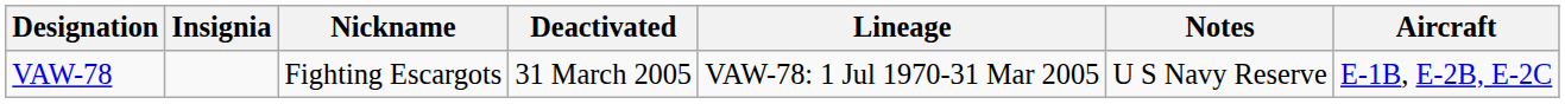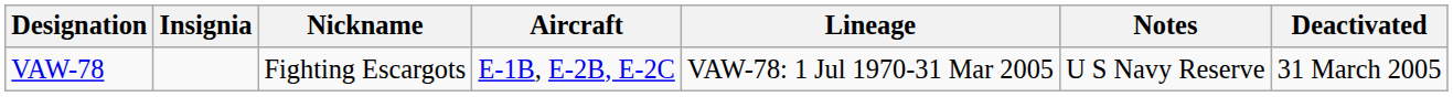columns swapped: Aircraft <-> Deactivated
